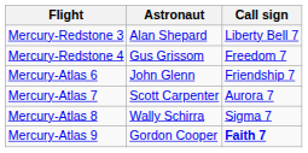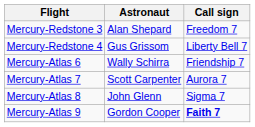Mercury-Redstone 3 | Call sign: Liberty Bell 7 -> Freedom 7
Mercury-Redstone 4 | Call sign: Freedom 7 -> Liberty Bell 7
Mercury-Atlas 6 | Astronaut: John Glenn -> Wally Schirra
Mercury-Atlas 8 | Astronaut: Wally Schirra -> John Glenn
